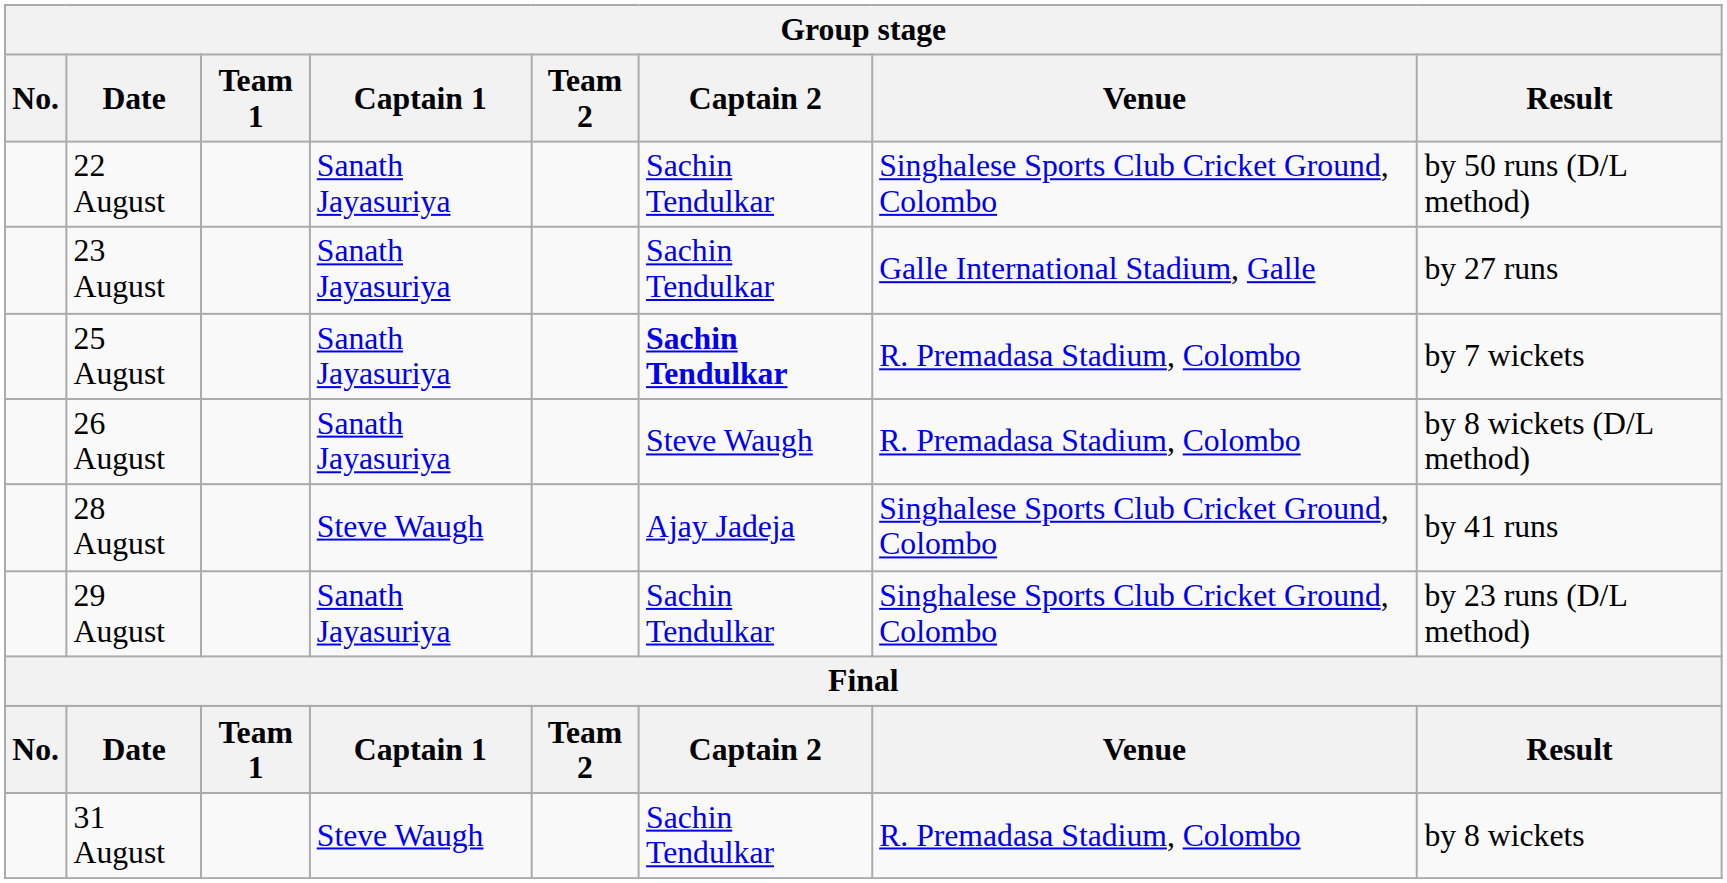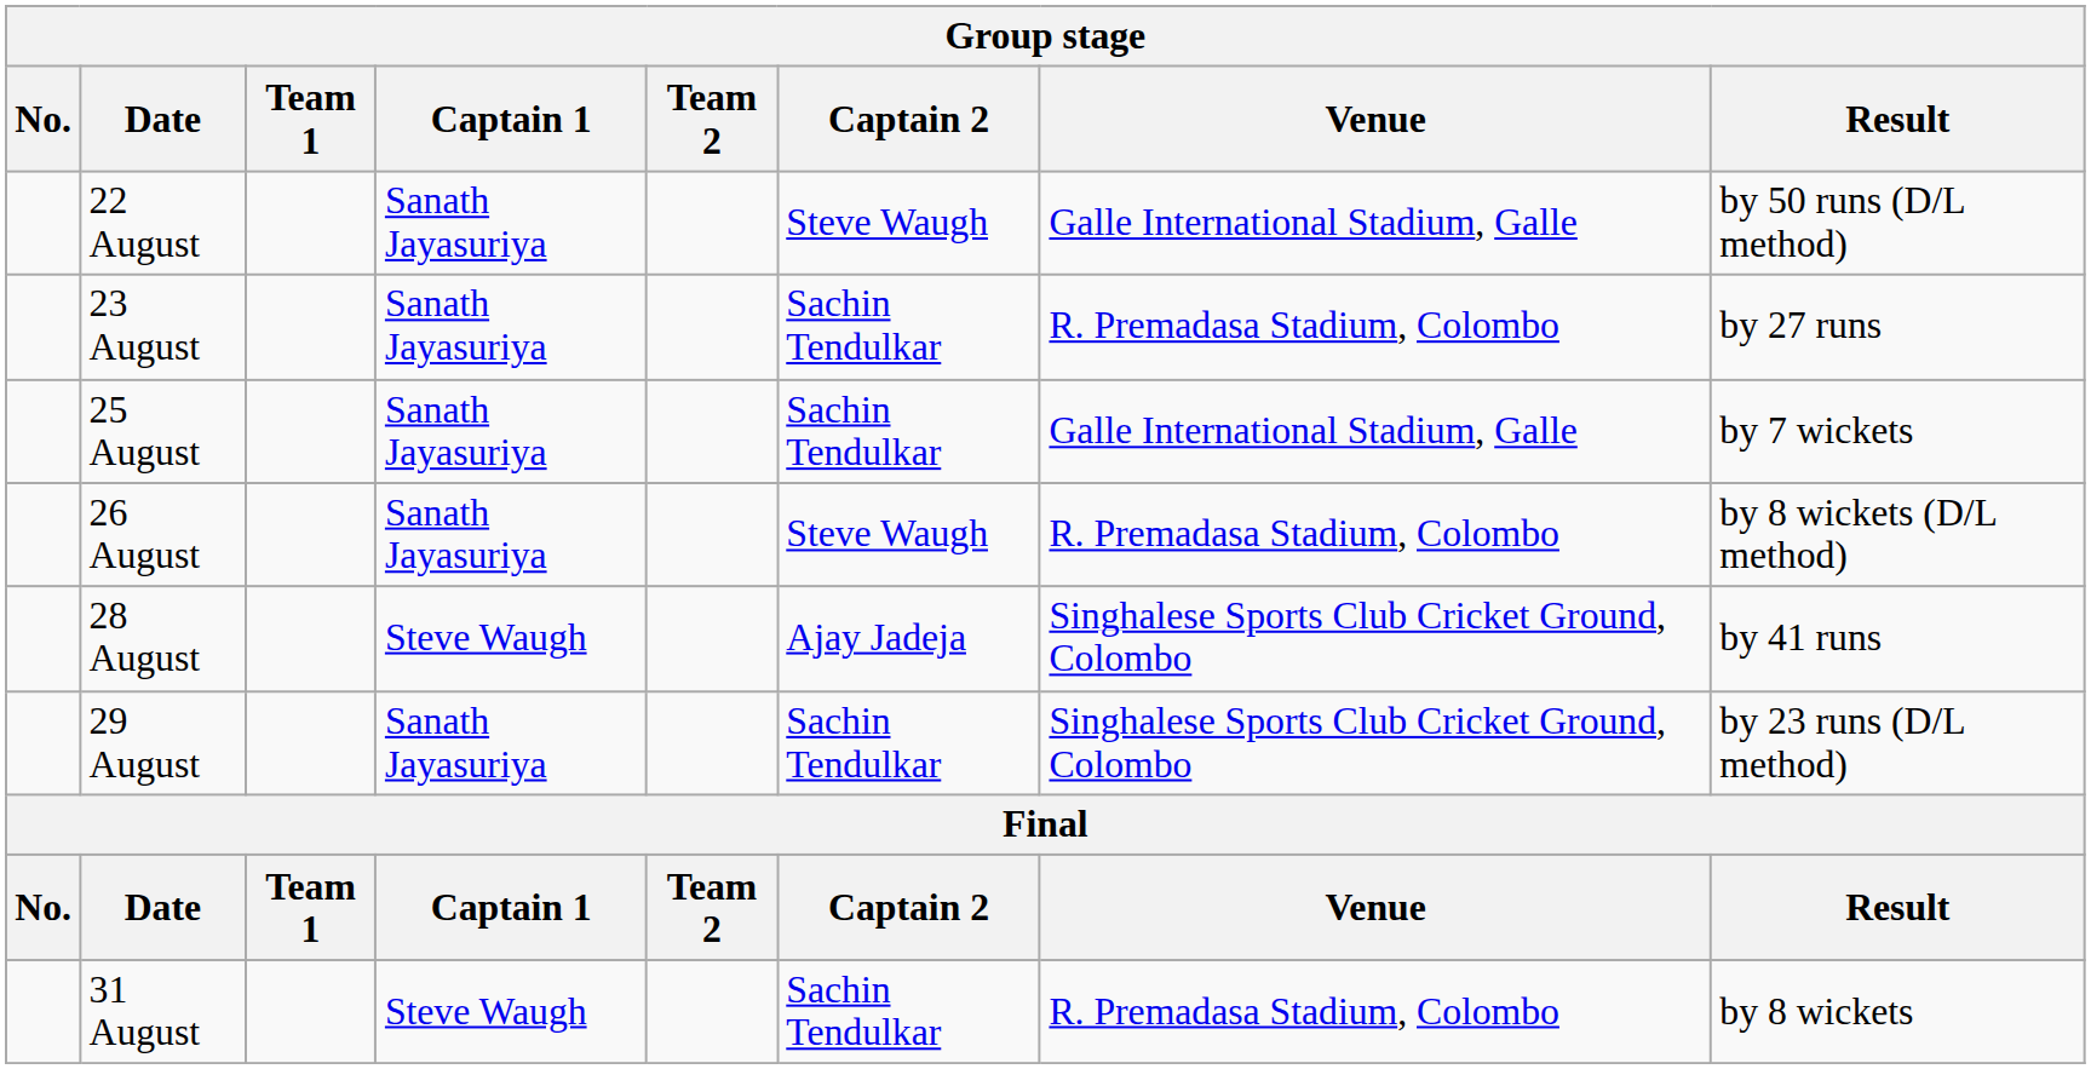22 August | Captain 2: Sachin Tendulkar -> Steve Waugh
22 August | Venue: Singhalese Sports Club Cricket Ground, Colombo -> Galle International Stadium, Galle
23 August | Venue: Galle International Stadium, Galle -> R. Premadasa Stadium, Colombo
25 August | Captain 2: bold -> normal
25 August | Venue: R. Premadasa Stadium, Colombo -> Galle International Stadium, Galle
